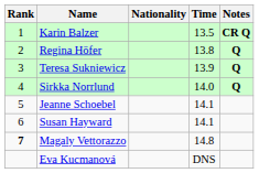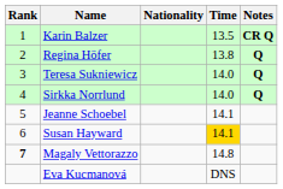Teresa Sukniewicz | Time: 13.9 -> 14.0
Susan Hayward | Time: no background -> gold background
